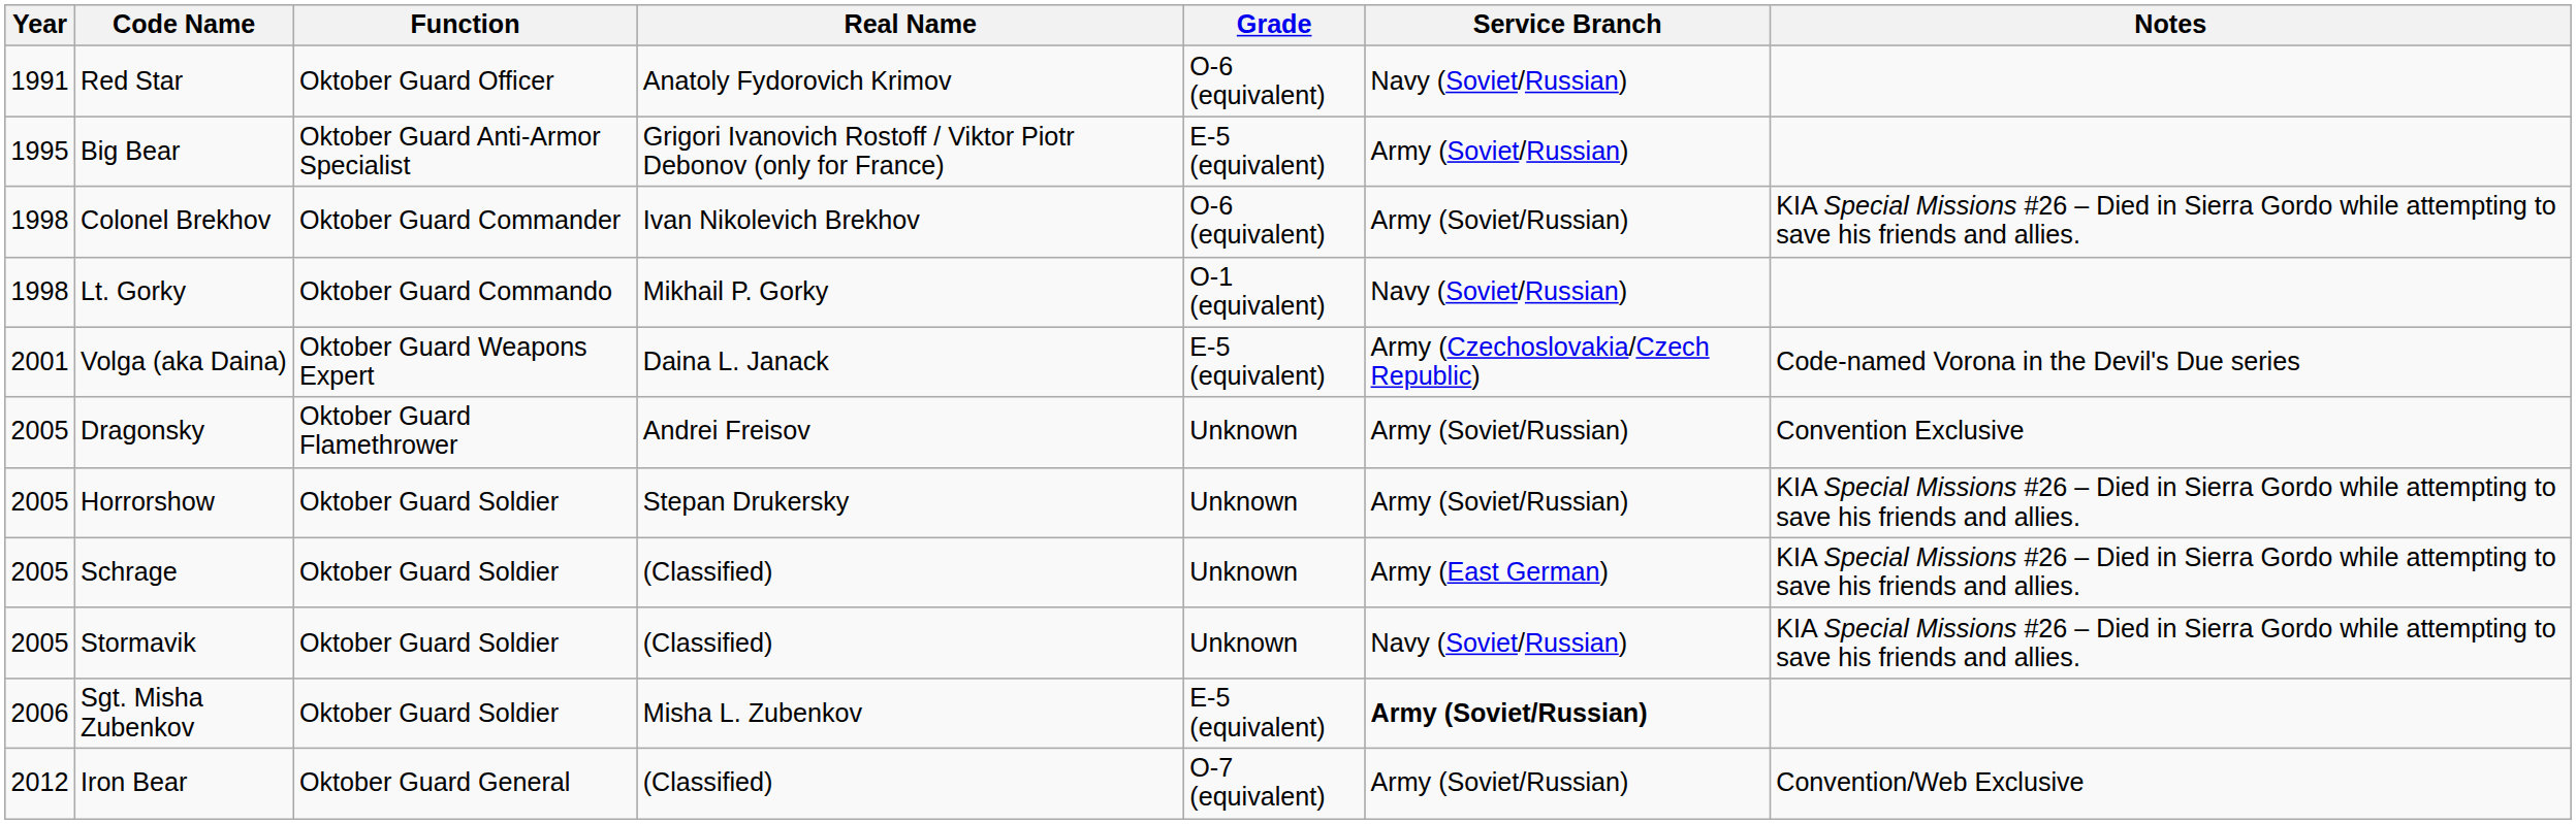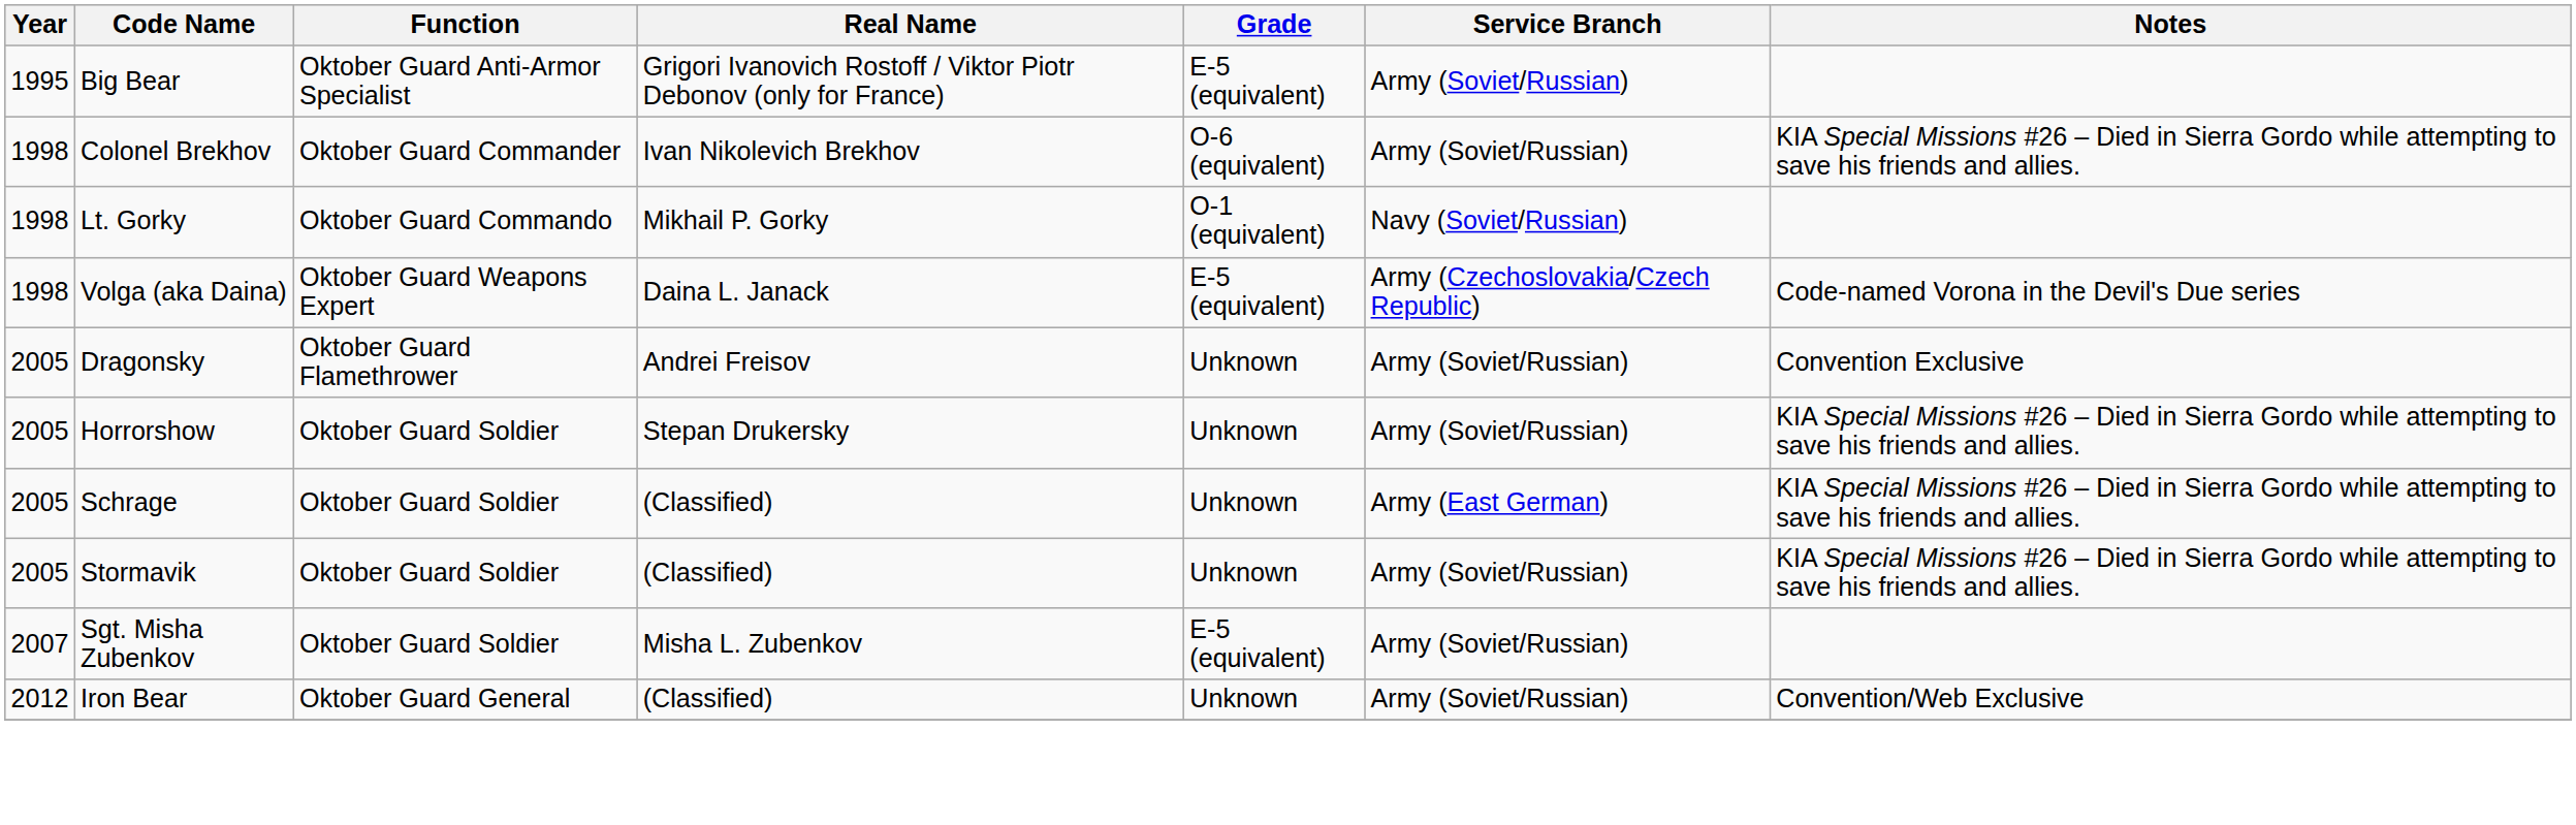- row: 1991 | Red Star | Oktober Guard Officer | Anatoly Fydorovich Krimov | O-6 (equivalent) | Navy (Soviet/Russian)
Volga (aka Daina) | Year: 2001 -> 1998
Stormavik | Service Branch: Navy (Soviet/Russian) -> Army (Soviet/Russian)
Sgt. Misha Zubenkov | Year: 2006 -> 2007
Sgt. Misha Zubenkov | Service Branch: bold -> normal
Iron Bear | Grade: O-7 (equivalent) -> Unknown
